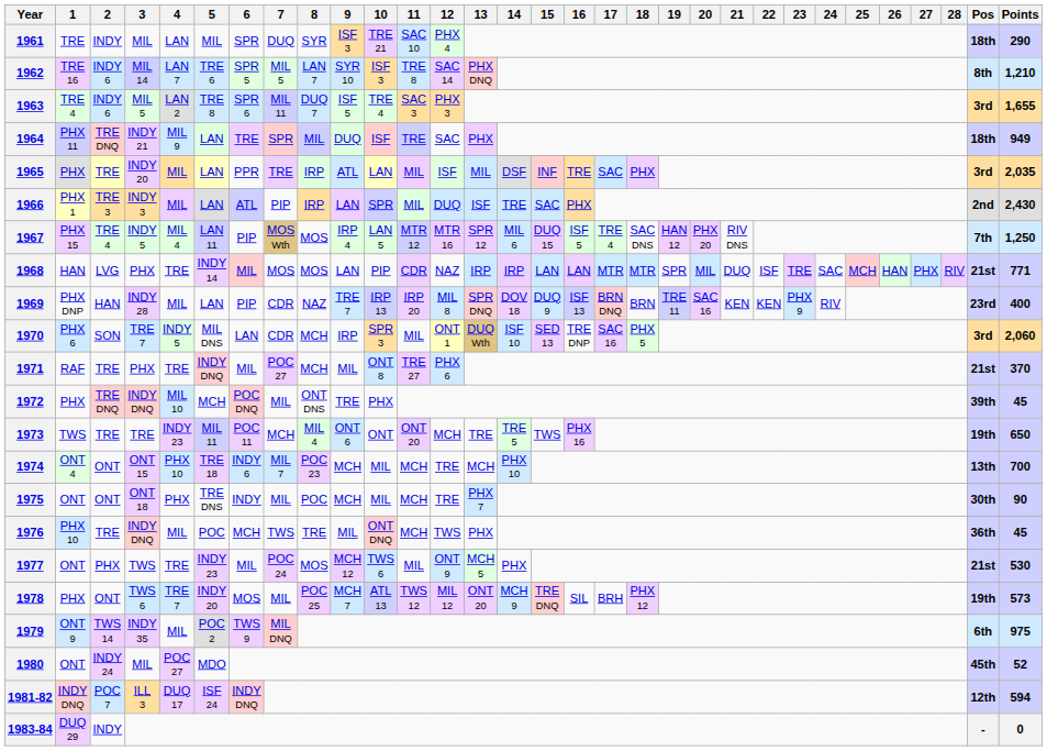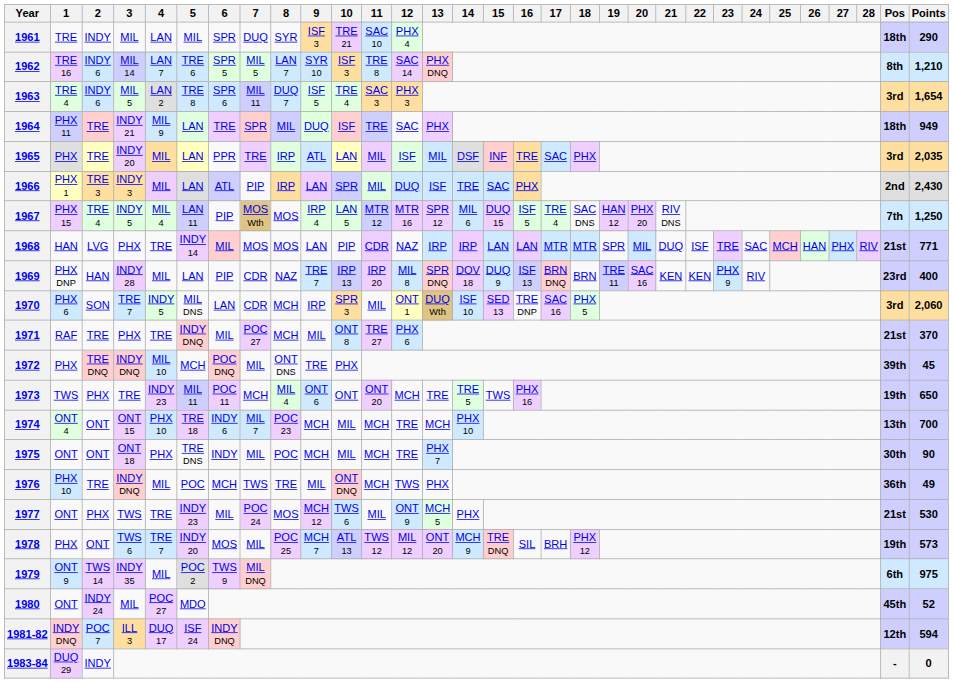1963 | Points: 1,655 -> 1,654
1964 | 2: TRE DNQ -> TRE
1973 | 2: TRE -> PHX
1976 | Points: 45 -> 49
